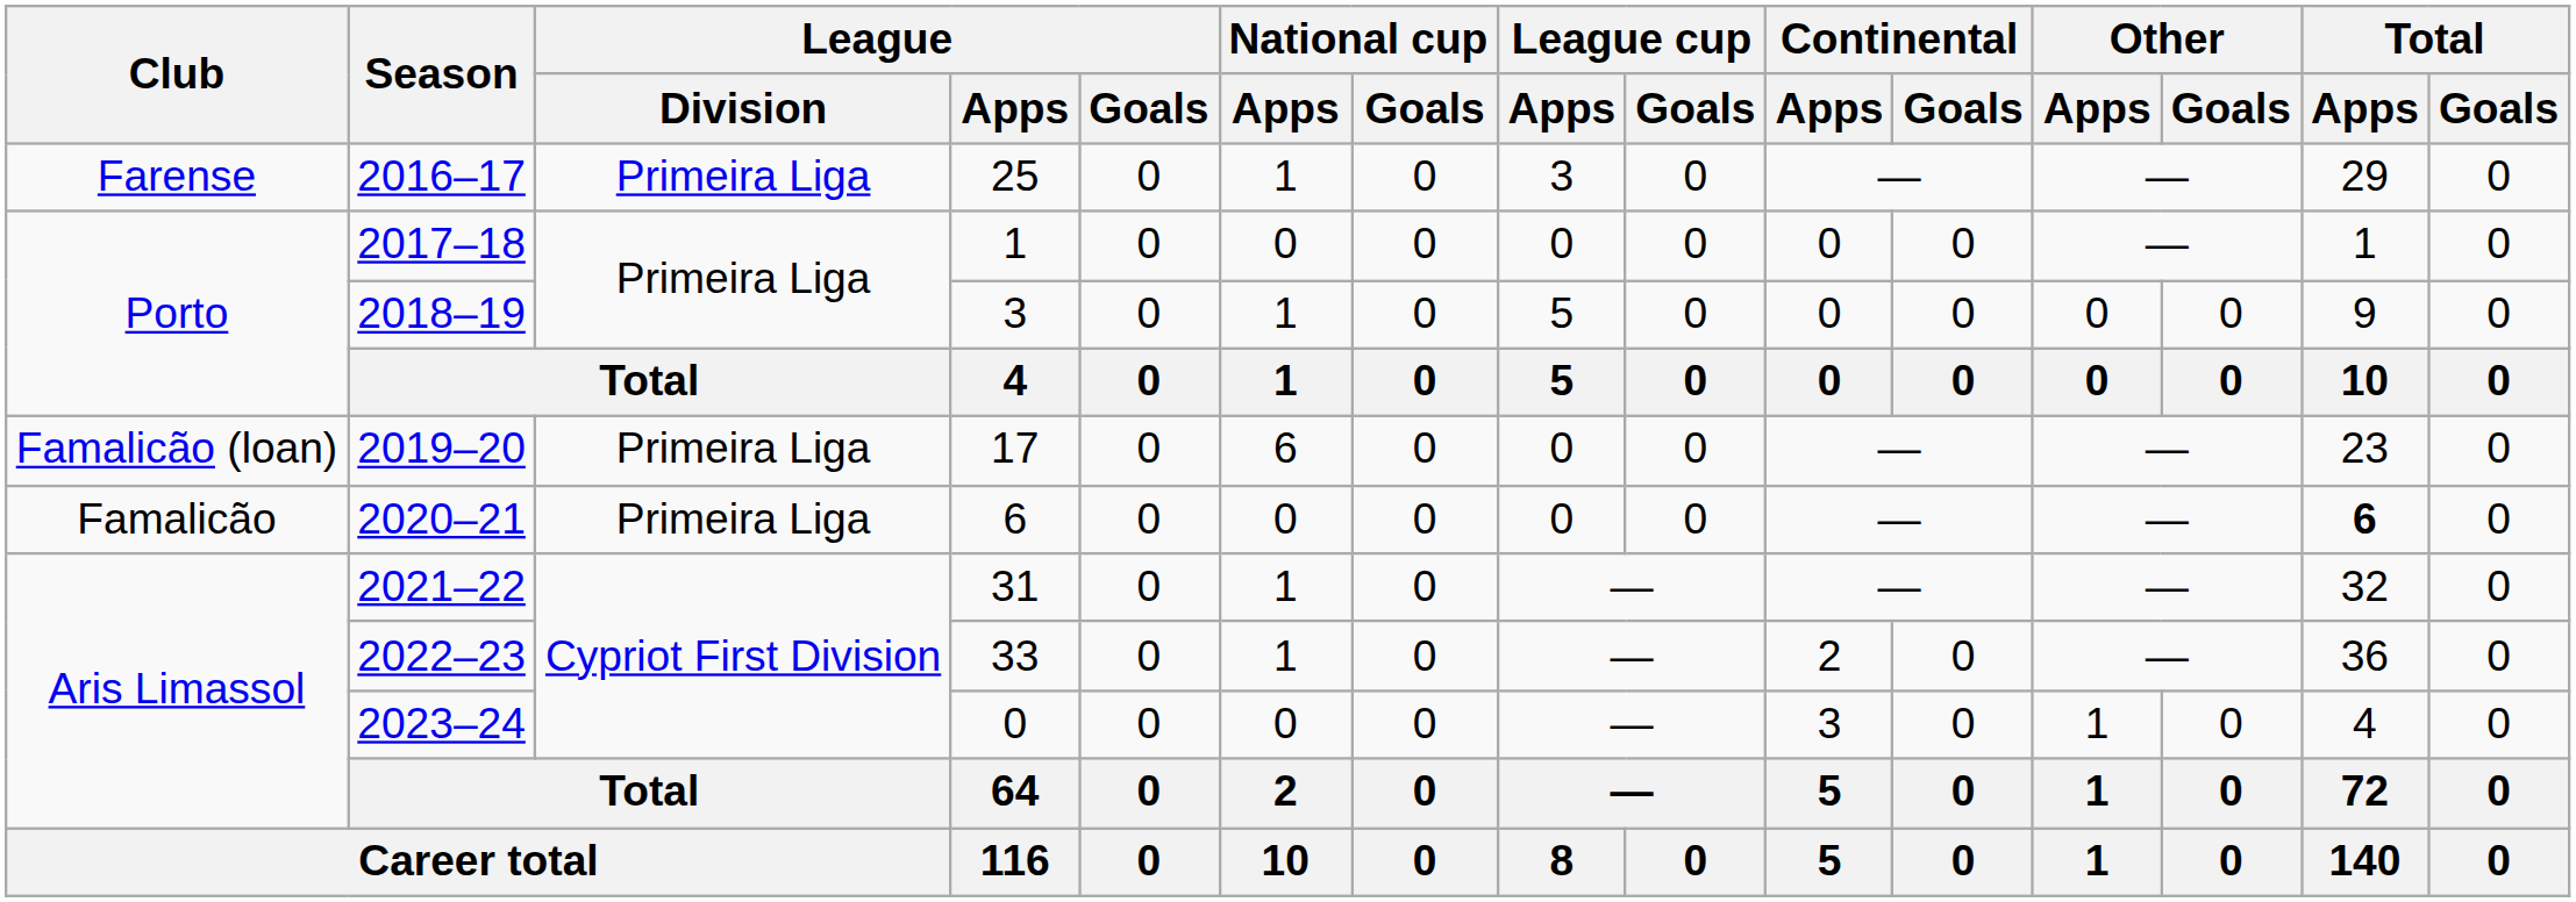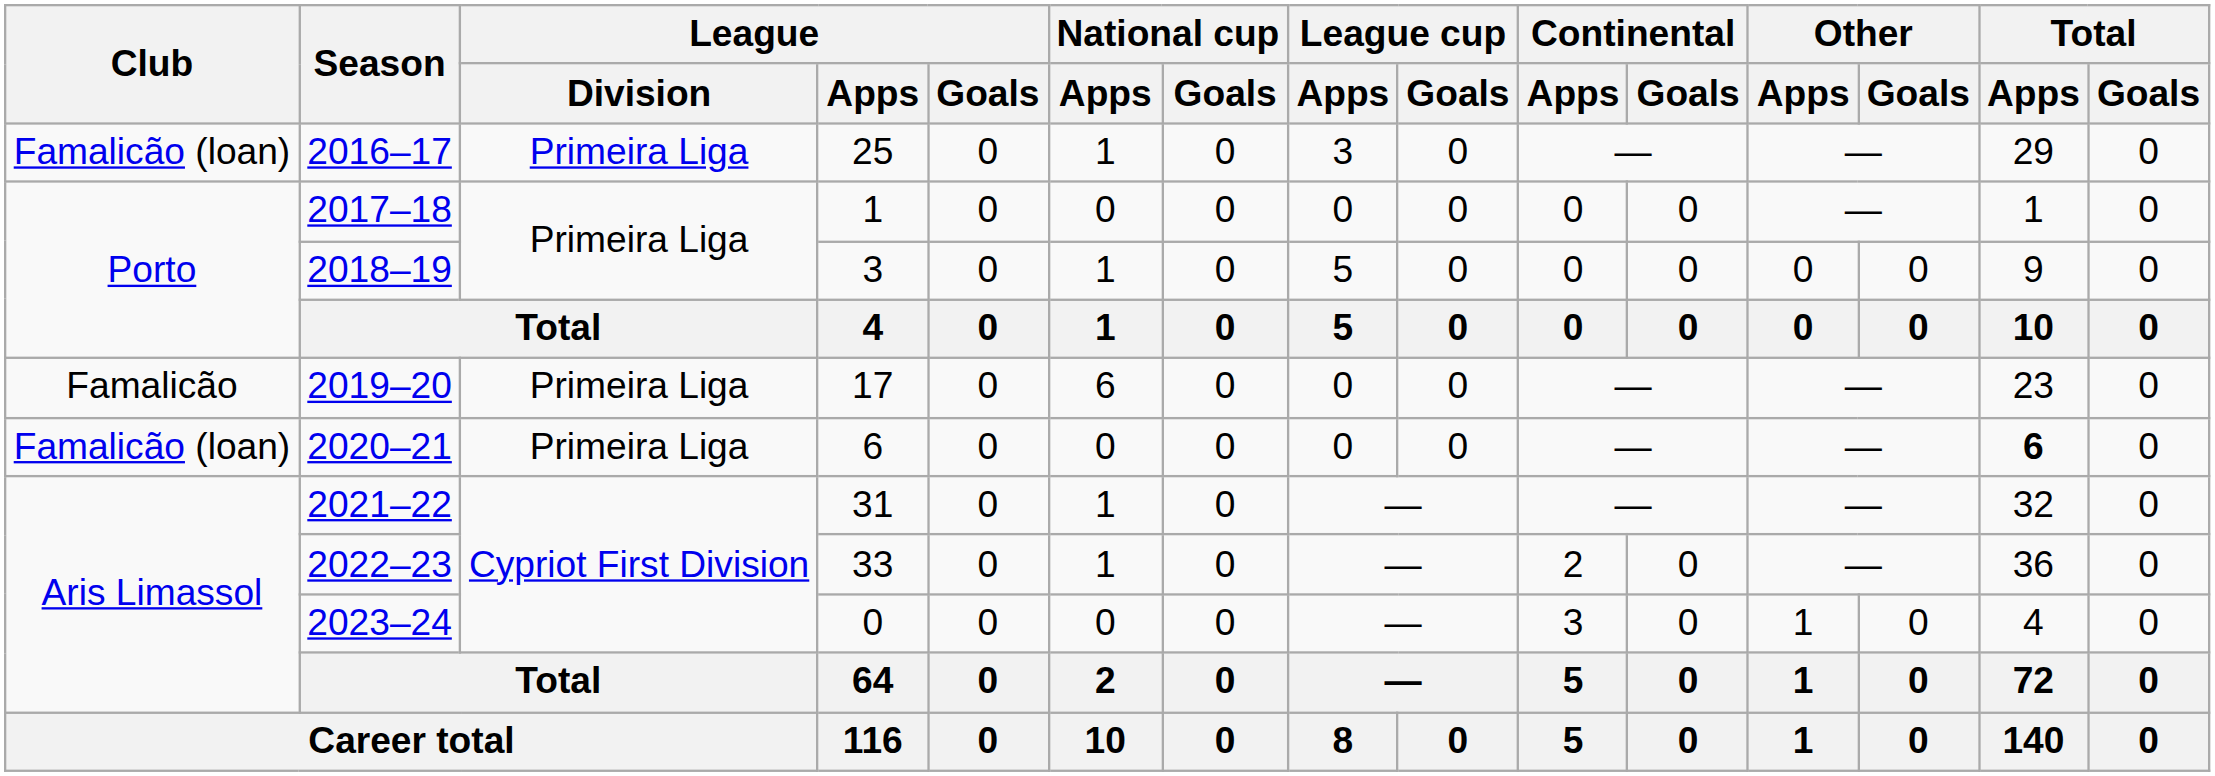2016–17 | Club: Farense -> Famalicão (loan)
2019–20 | Club: Famalicão (loan) -> Famalicão
2020–21 | Club: Famalicão -> Famalicão (loan)
